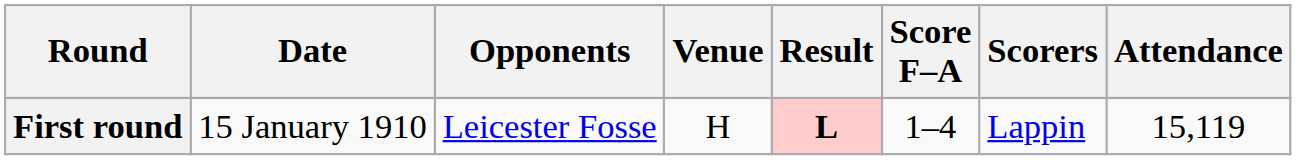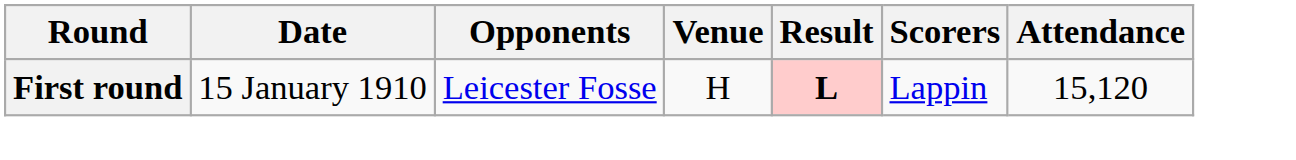- column: Score F–A | 1–4
First round | Attendance: 15,119 -> 15,120
